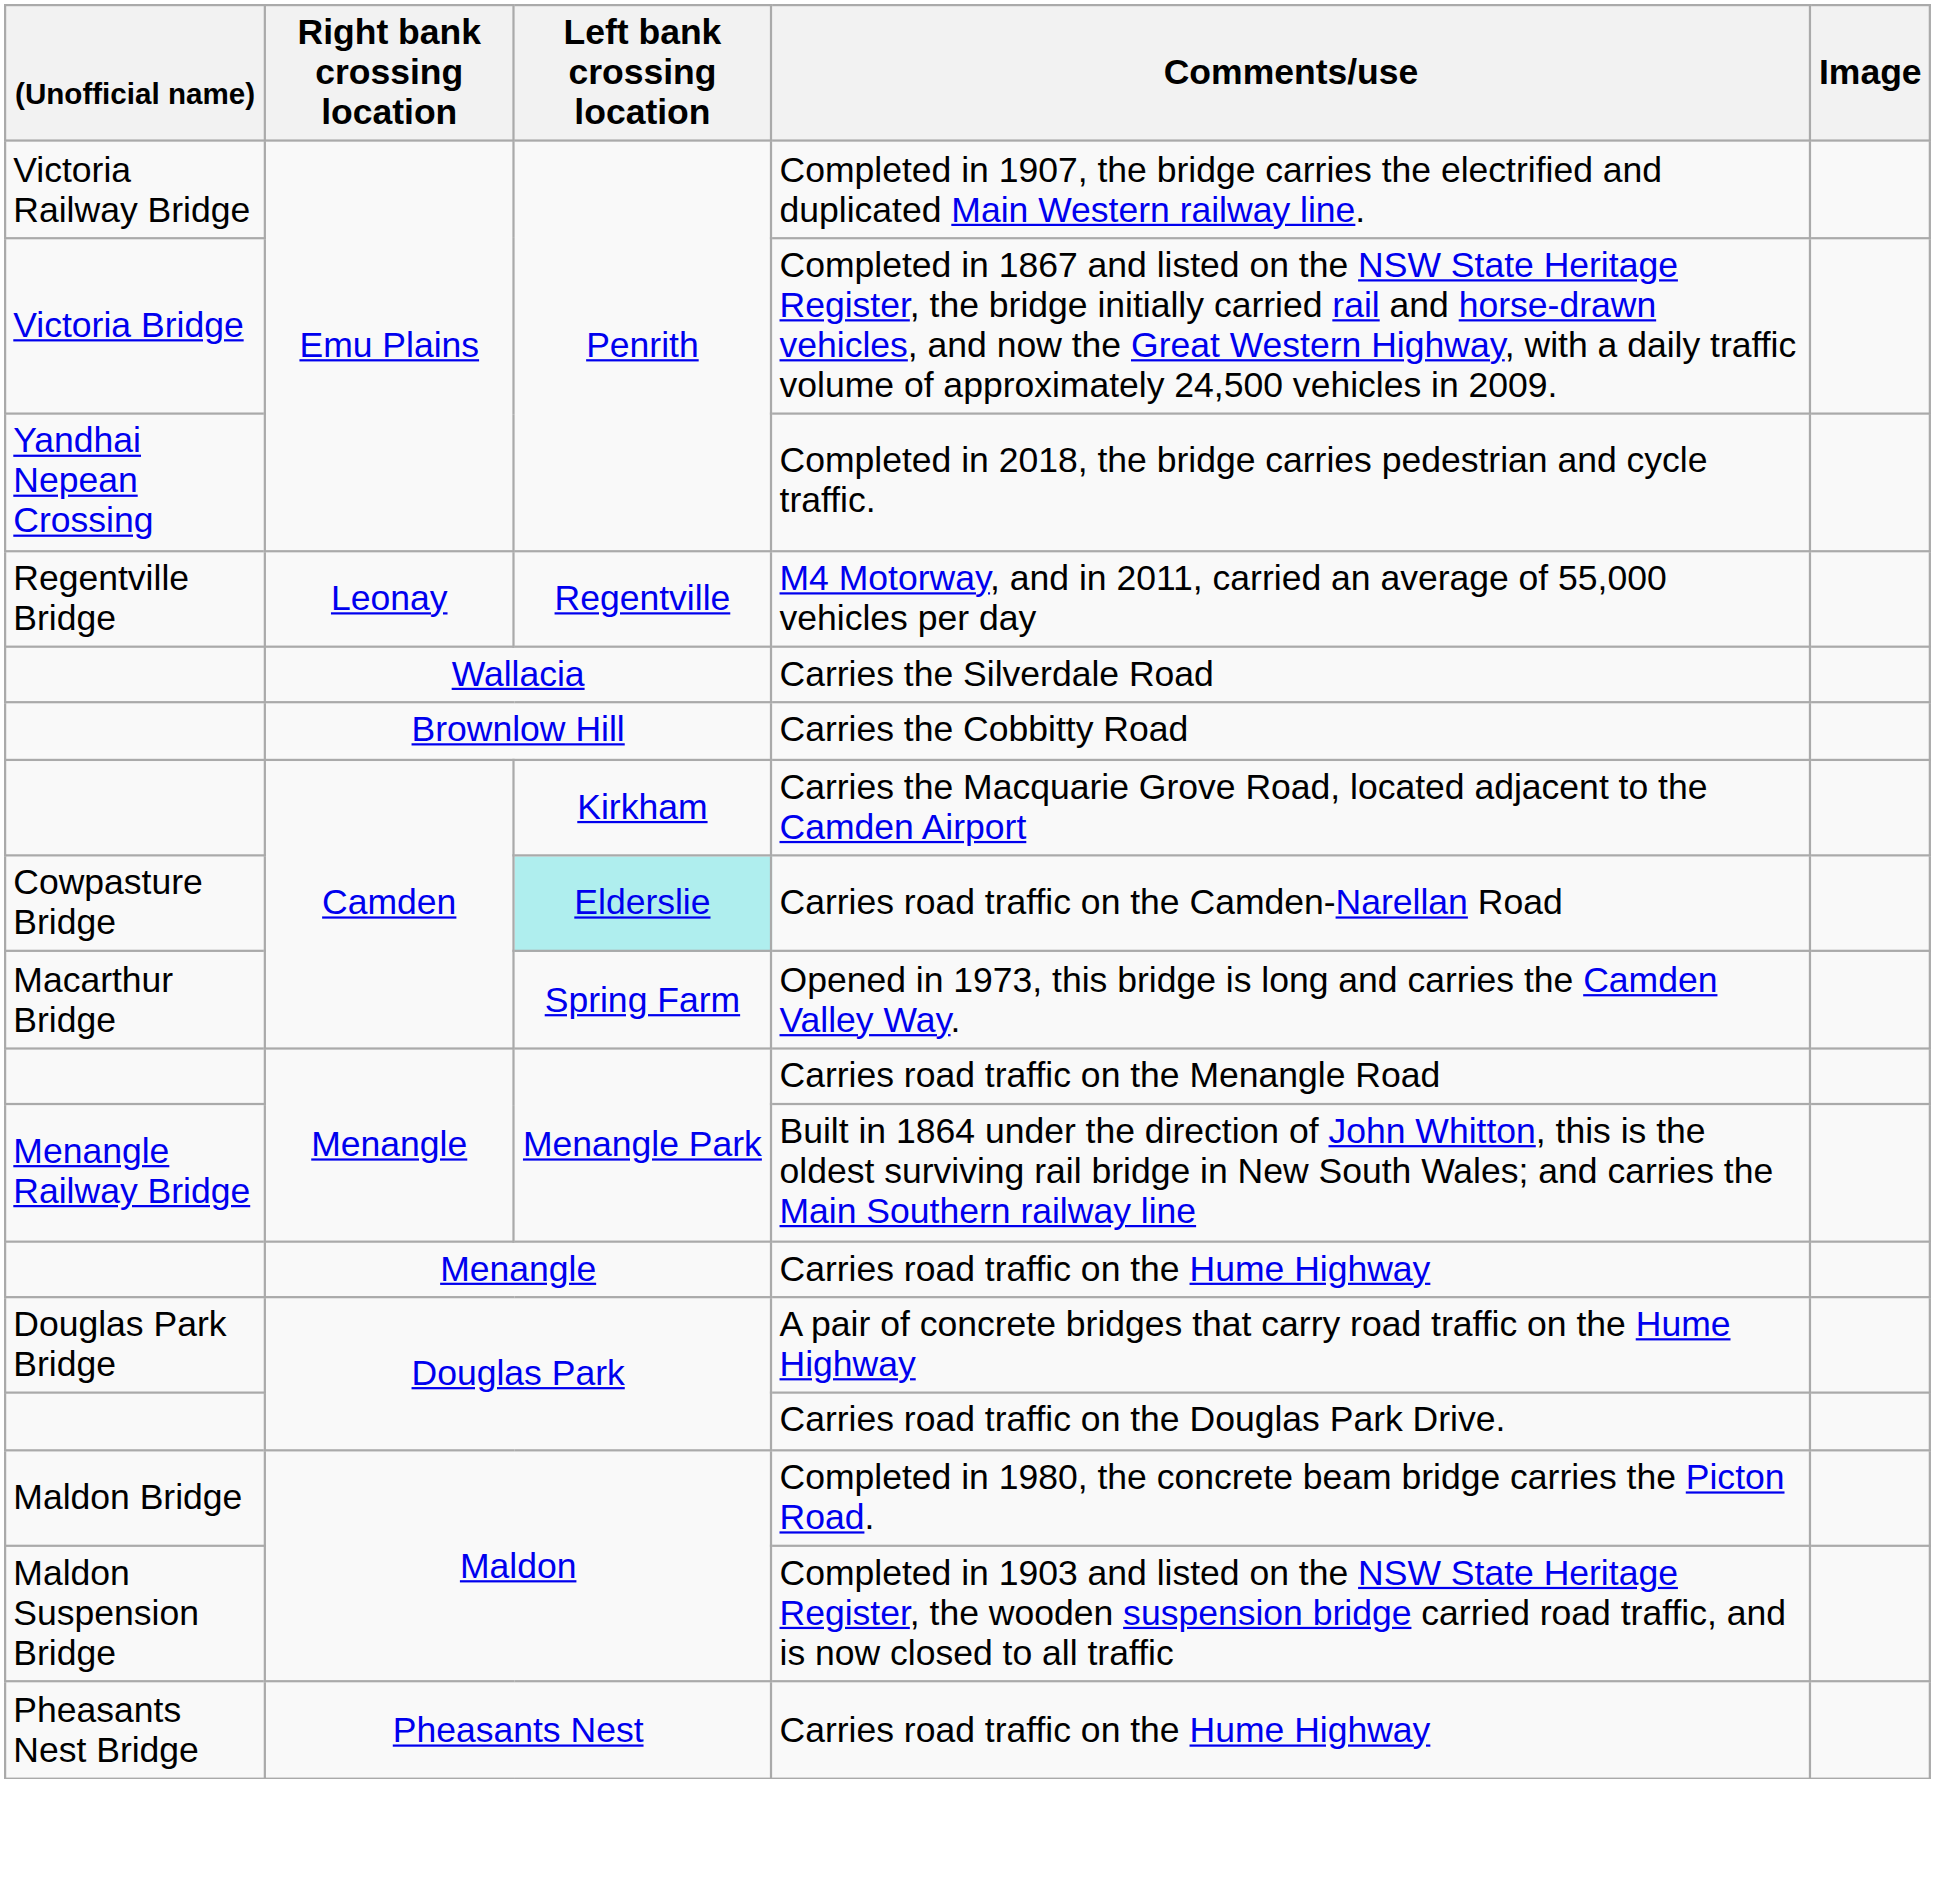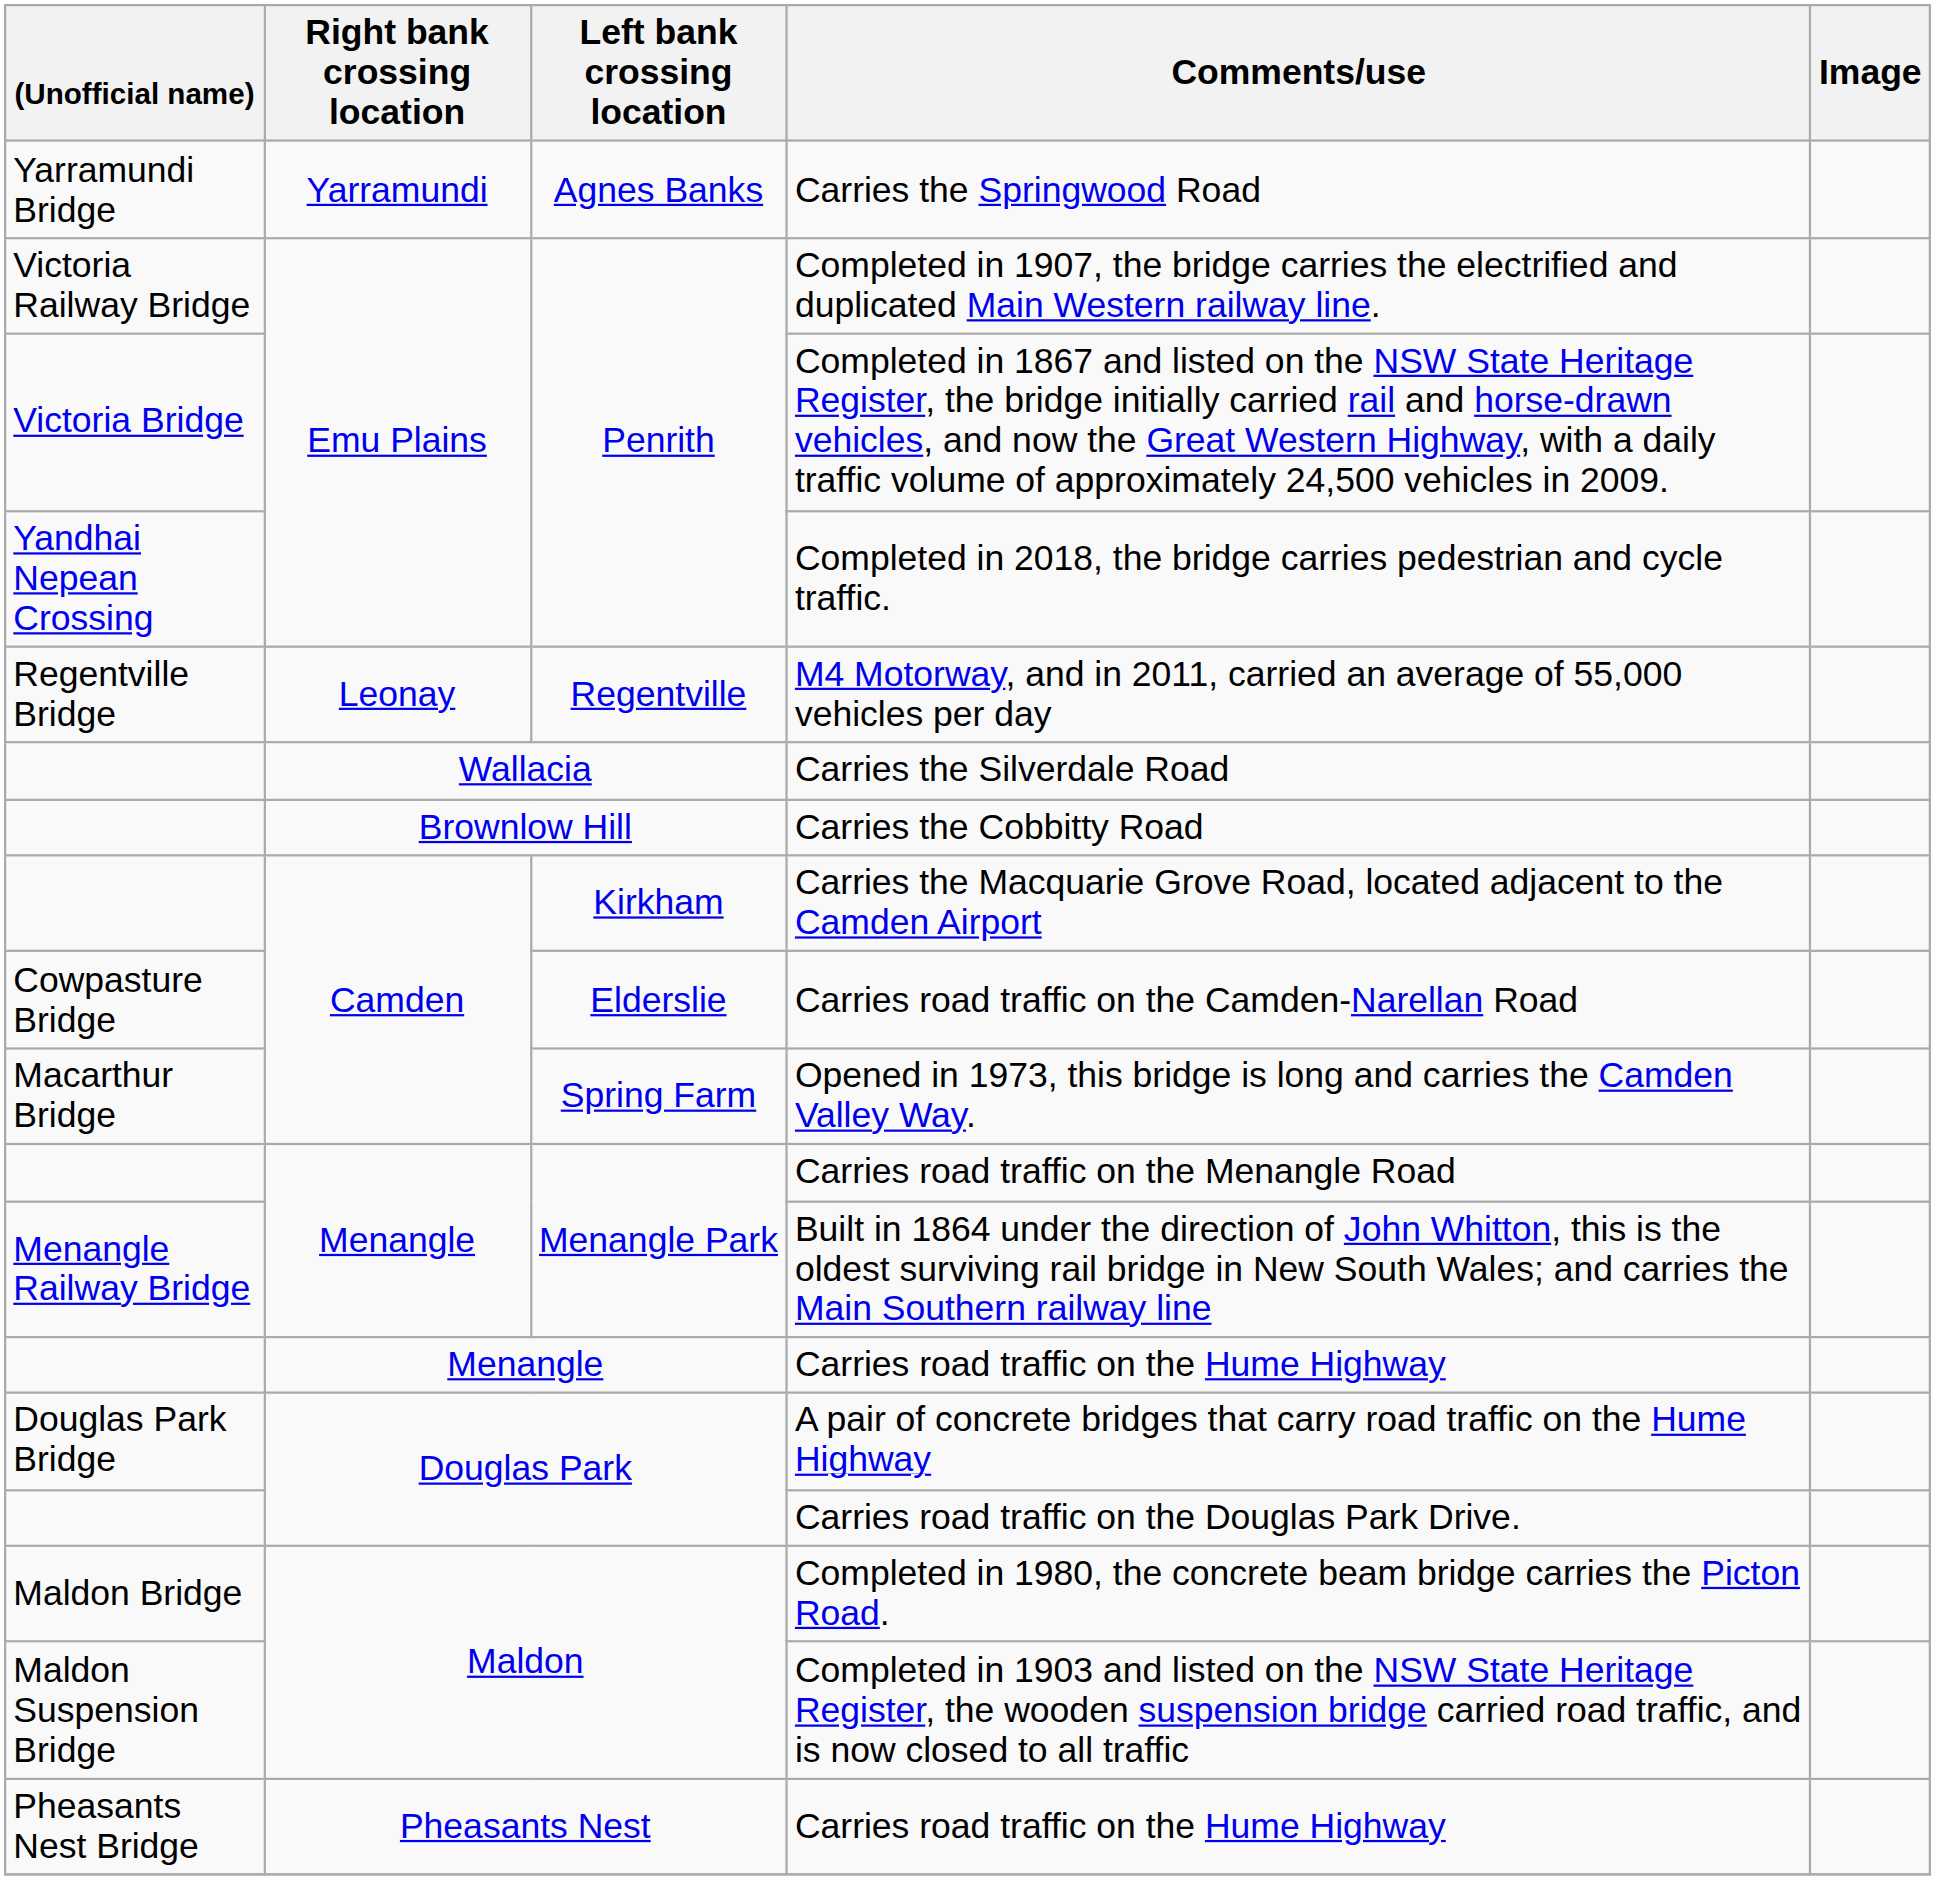+ row: Yarramundi Bridge | Yarramundi | Agnes Banks | Carries the Springwood Road
Carries road traffic on the Camden-Narellan Road | Left bank crossing location: paleturquoise background -> no background
